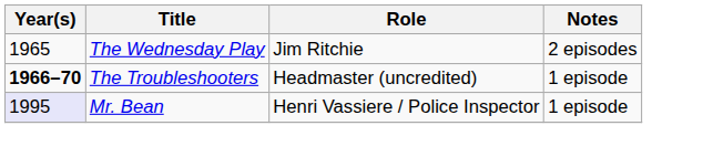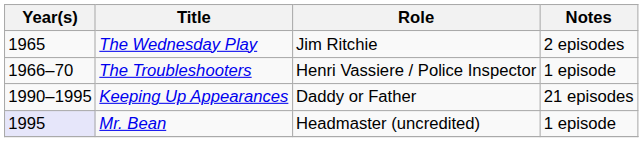The Troubleshooters | Year(s): bold -> normal
The Troubleshooters | Role: Headmaster (uncredited) -> Henri Vassiere / Police Inspector
+ row: 1990–1995 | Keeping Up Appearances | Daddy or Father | 21 episodes
Mr. Bean | Role: Henri Vassiere / Police Inspector -> Headmaster (uncredited)
